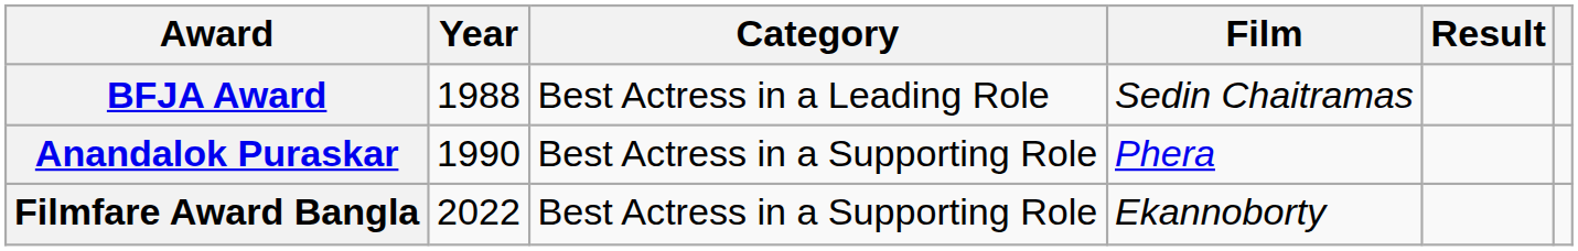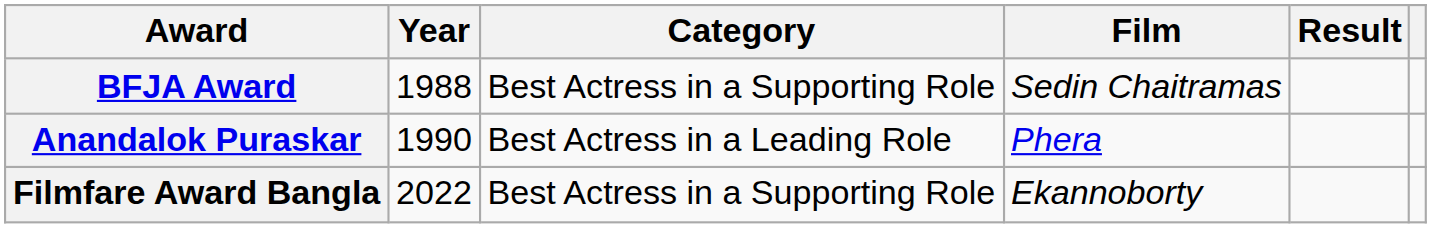BFJA Award | Category: Best Actress in a Leading Role -> Best Actress in a Supporting Role
Anandalok Puraskar | Category: Best Actress in a Supporting Role -> Best Actress in a Leading Role
